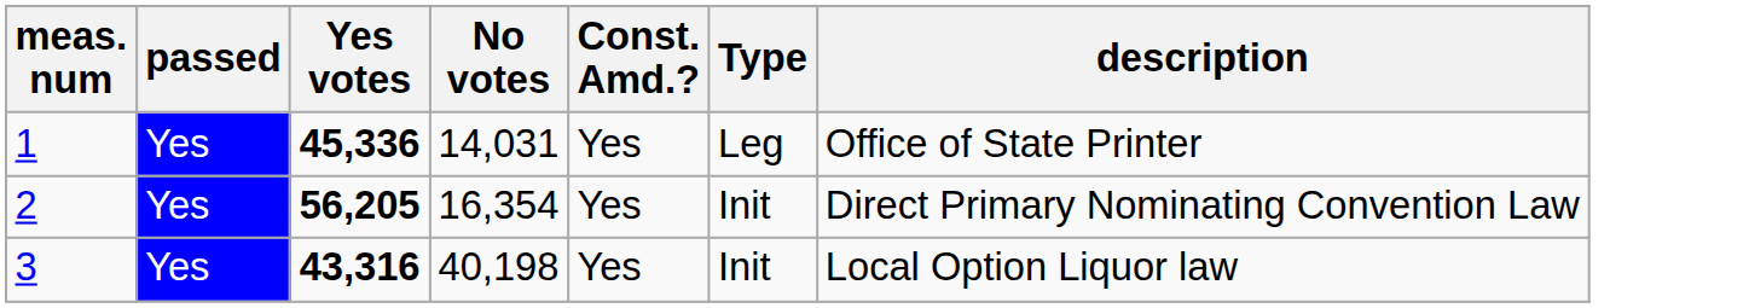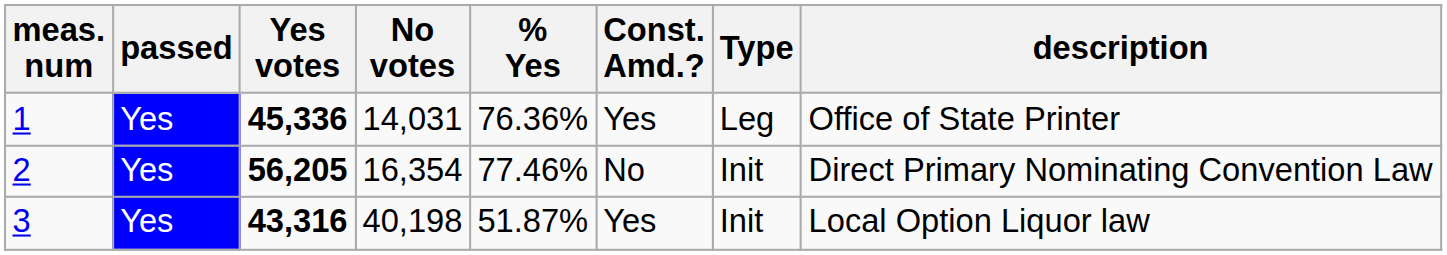+ column: % Yes | 76.36% | 77.46% | 51.87%
2 | Const. Amd.?: Yes -> No
